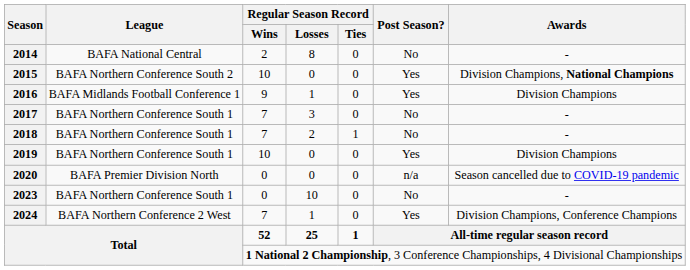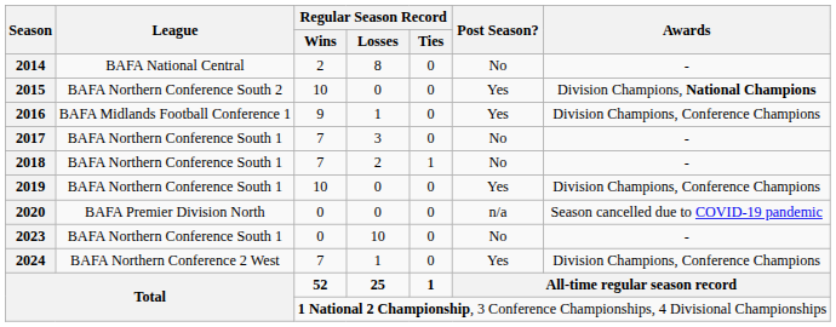2016 | Awards: Division Champions -> Division Champions, Conference Champions
2019 | Awards: Division Champions -> Division Champions, Conference Champions
